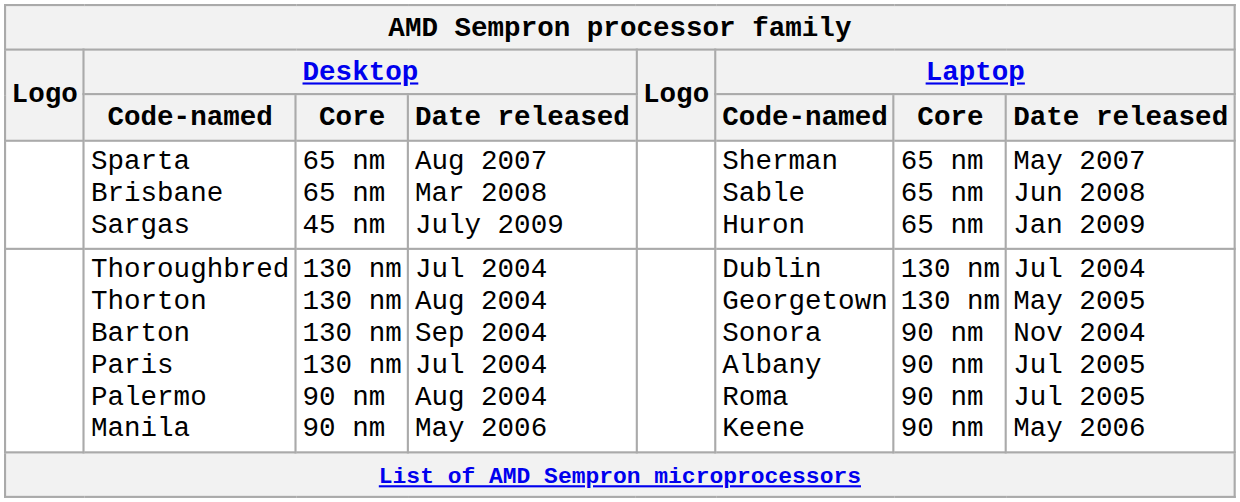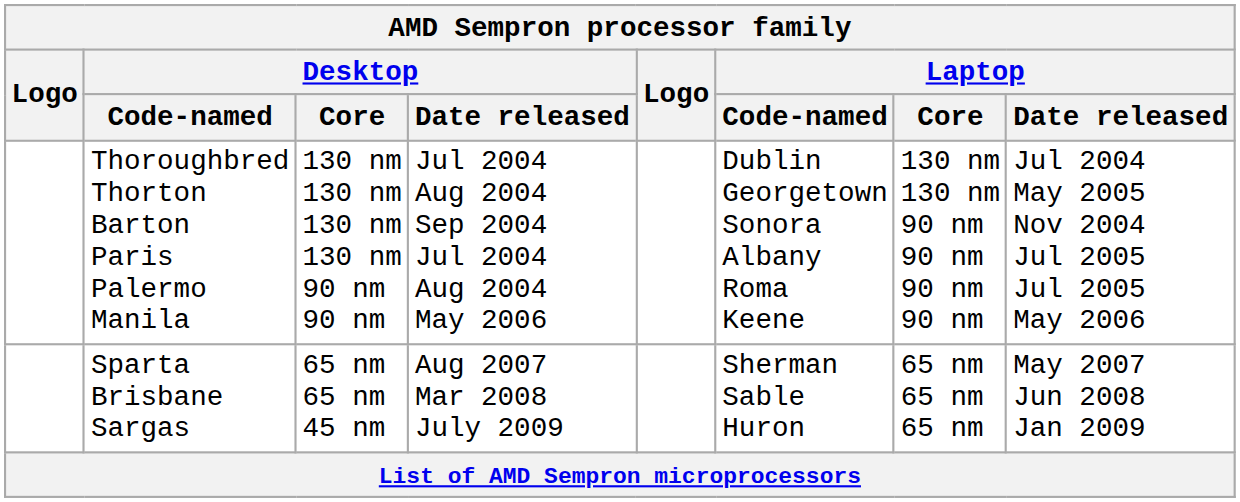rows swapped: Thoroughbred Thorton Barton Paris Palermo Manila <-> Sparta Brisbane Sargas
